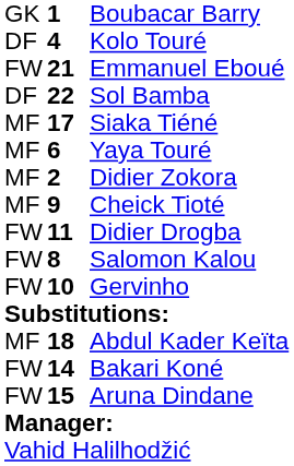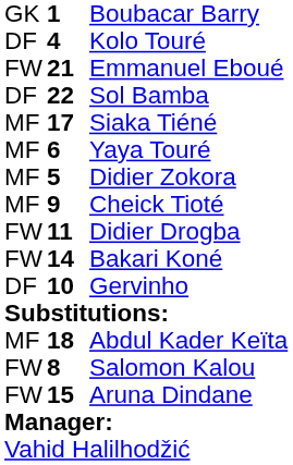Didier Zokora | column 2: 2 -> 5
rows swapped: Bakari Koné <-> Salomon Kalou
Gervinho | column 1: FW -> DF
